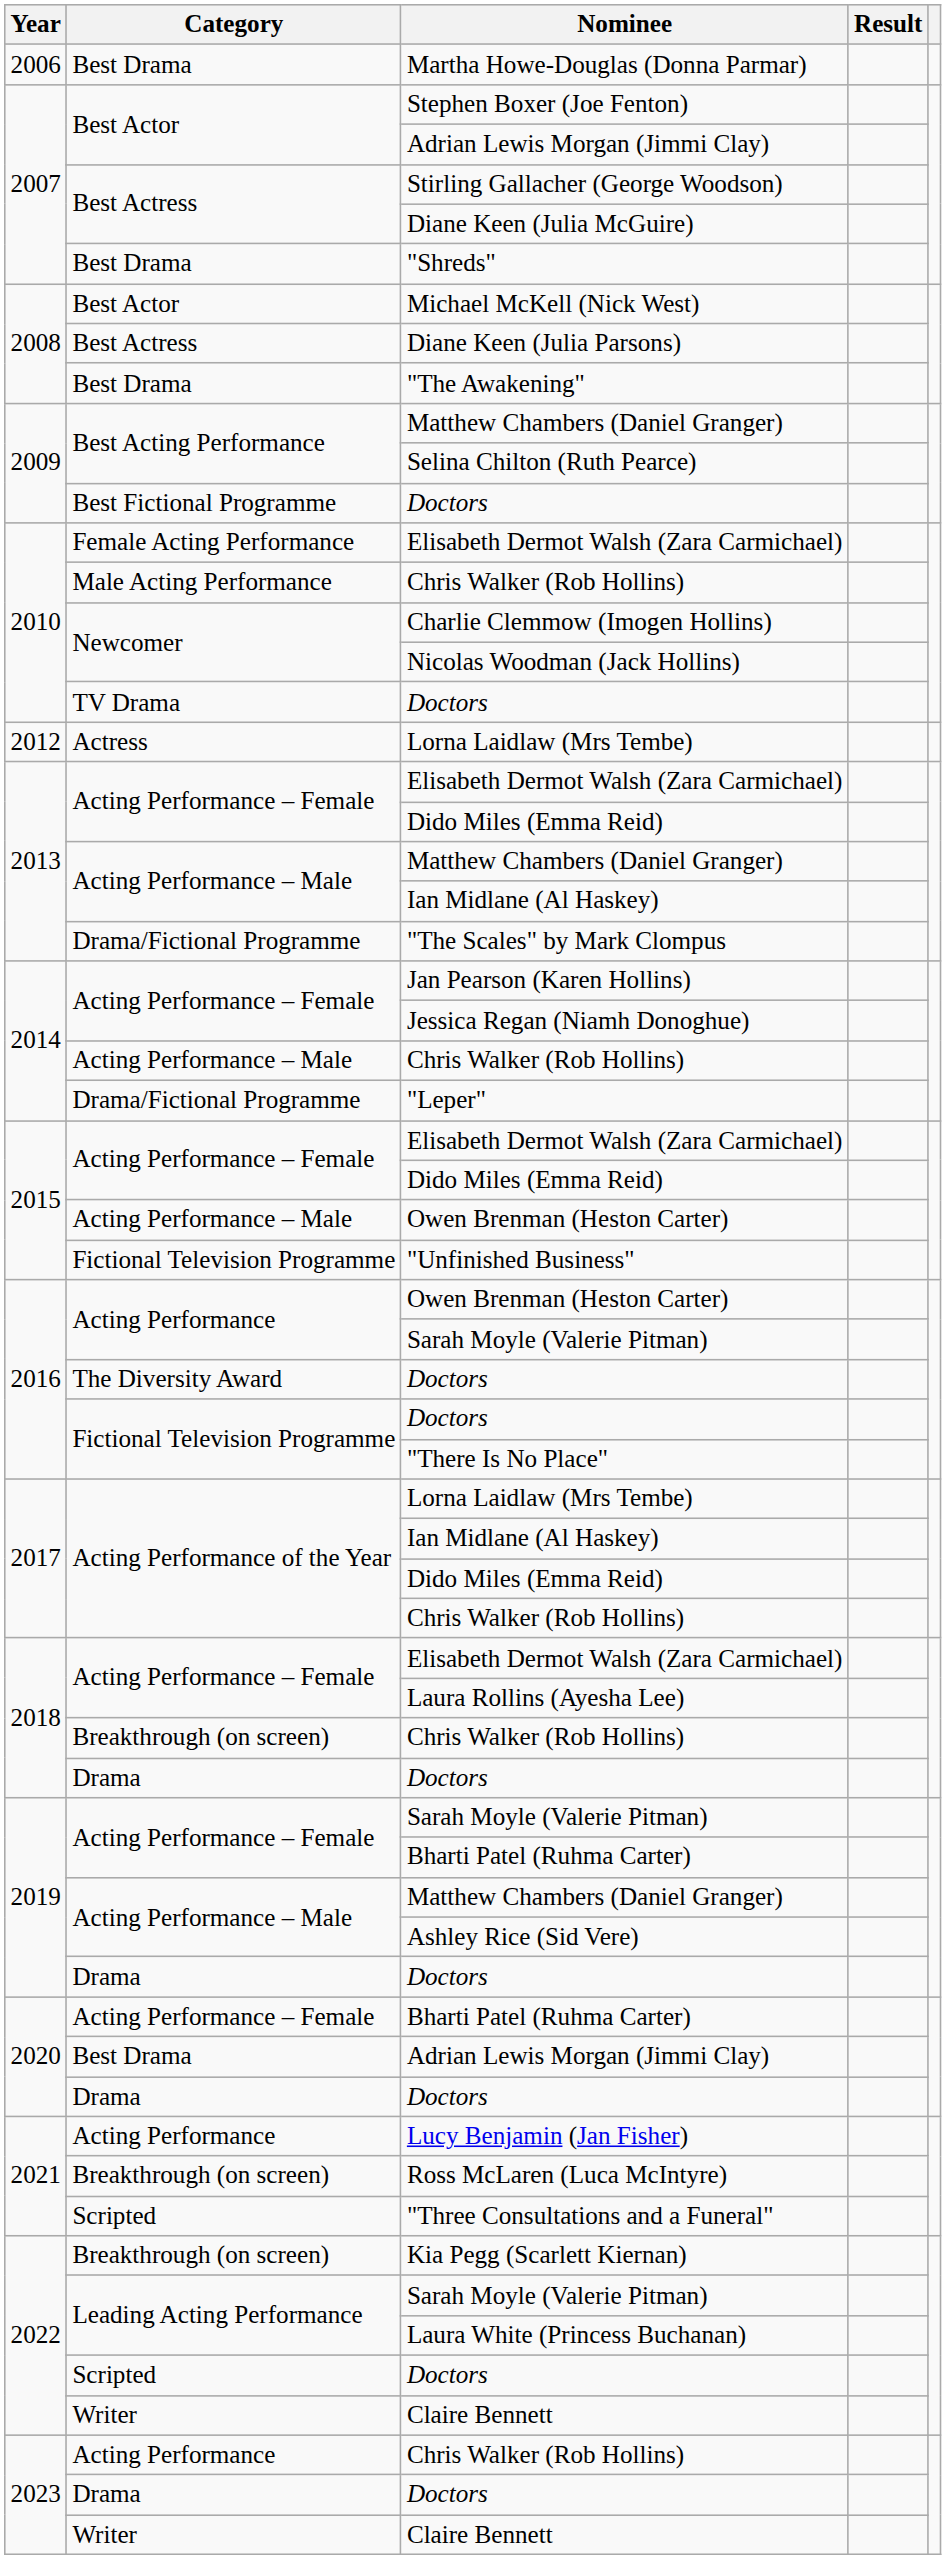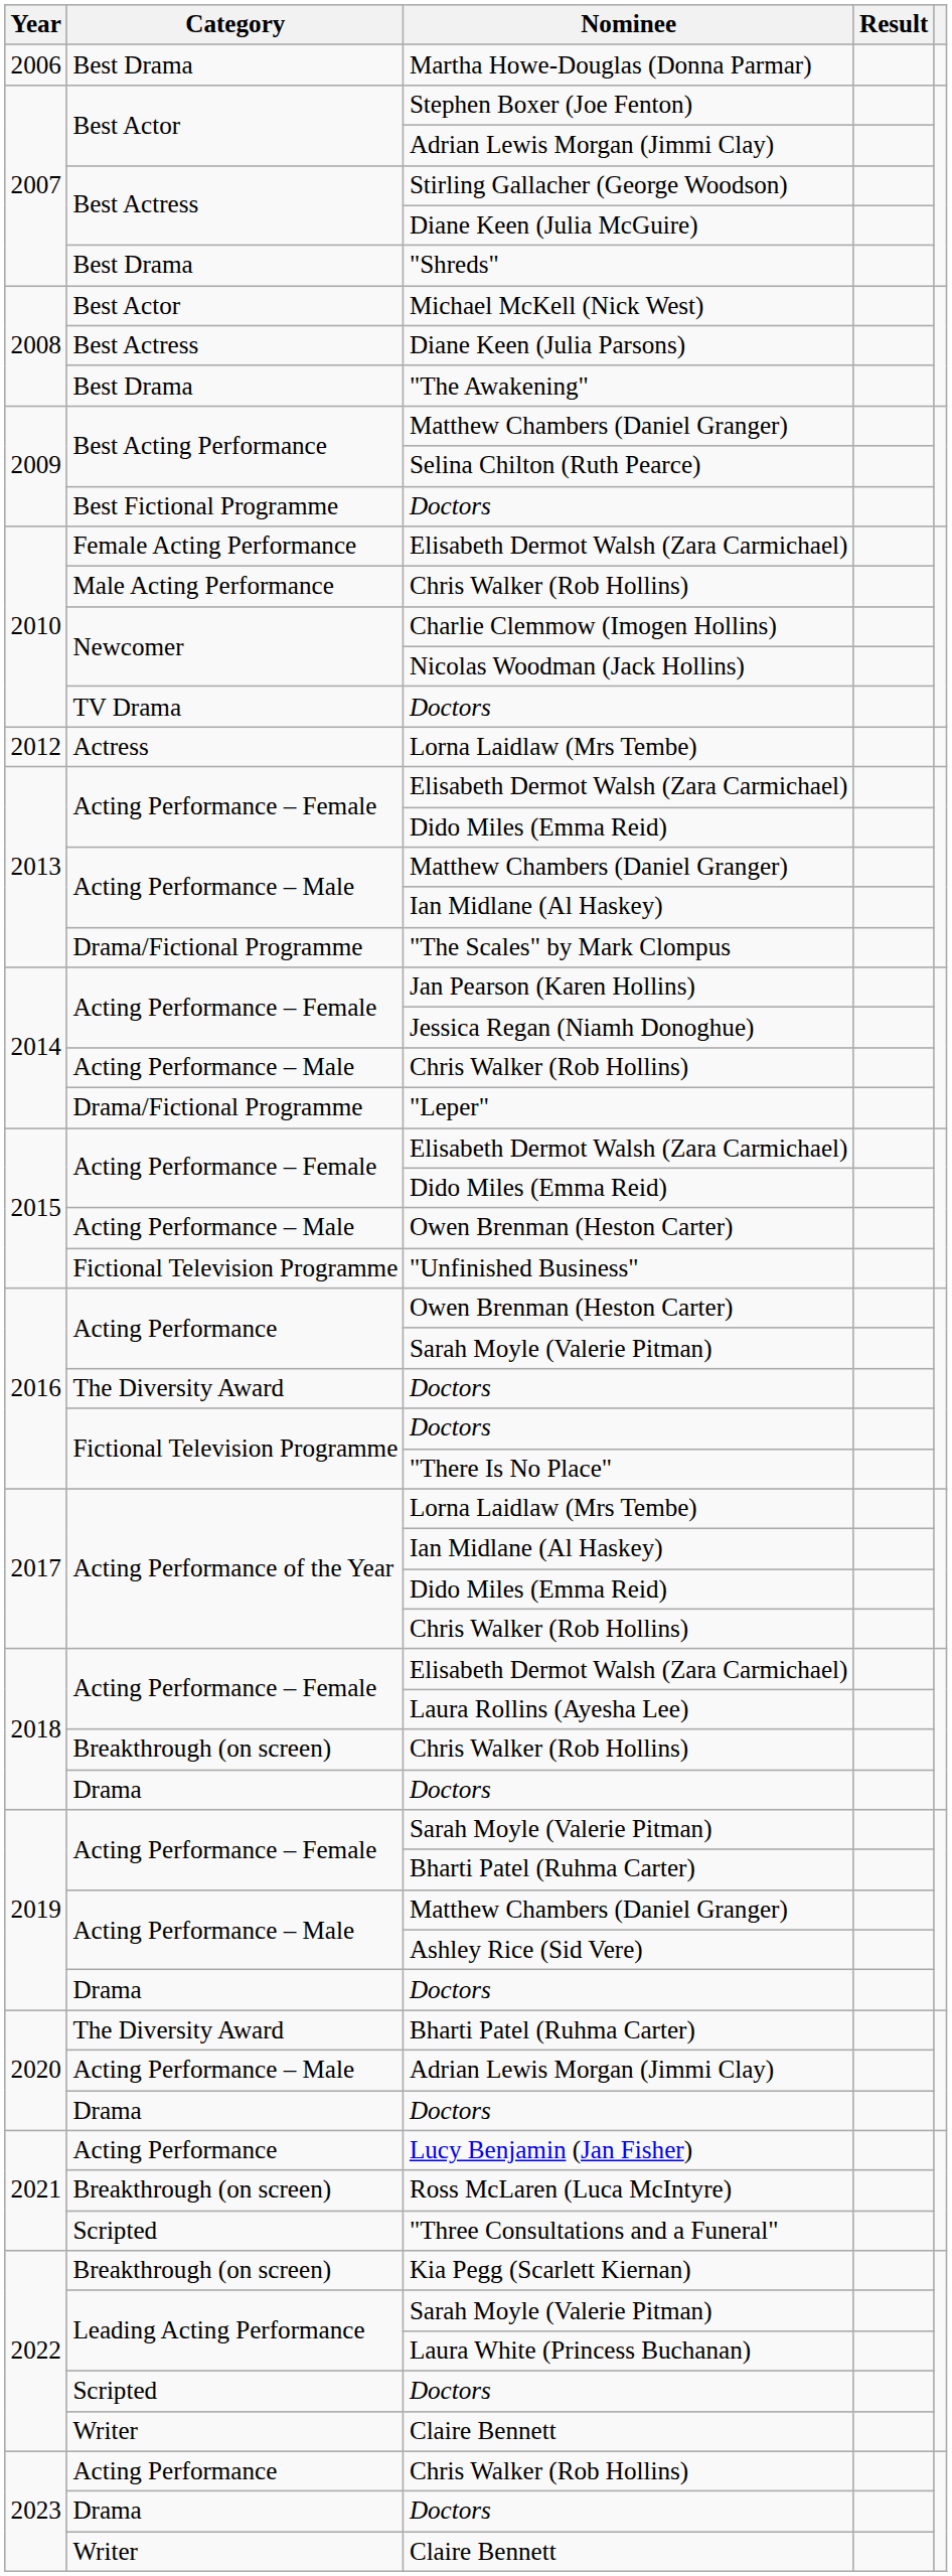2020 / Bharti Patel (Ruhma Carter) | Category: Acting Performance – Female -> The Diversity Award
2020 / Adrian Lewis Morgan (Jimmi Clay) | Category: Best Drama -> Acting Performance – Male
